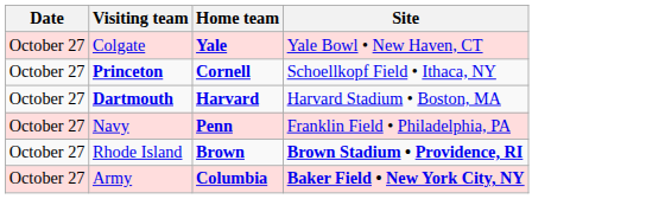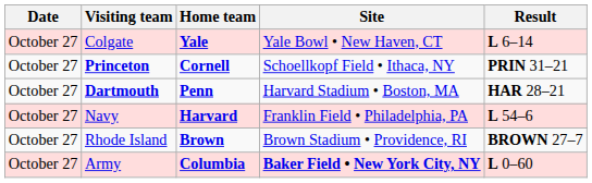+ column: Result | L 6–14 | PRIN 31–21 | HAR 28–21 | L 54–6 | BROWN 27–7 | L 0–60
Dartmouth | Home team: Harvard -> Penn
Navy | Home team: Penn -> Harvard
Rhode Island | Site: bold -> normal
